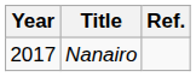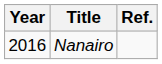Nanairo | Year: 2017 -> 2016
